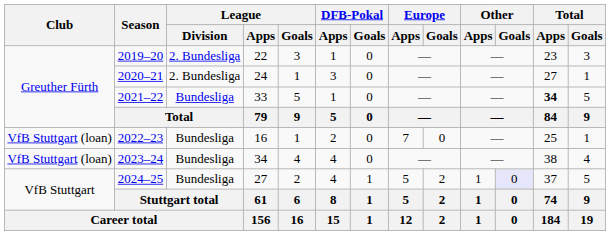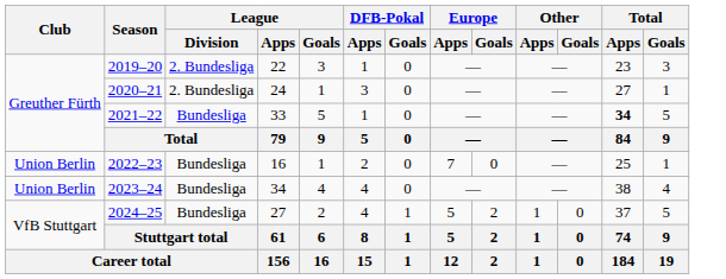2022–23 | Club: VfB Stuttgart (loan) -> Union Berlin
2023–24 | Club: VfB Stuttgart (loan) -> Union Berlin
2024–25 | Other / Goals: lavender background -> no background
